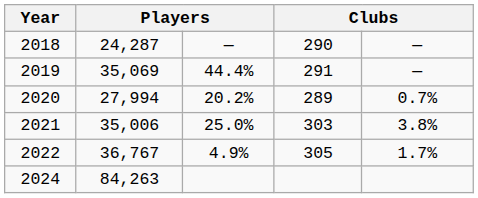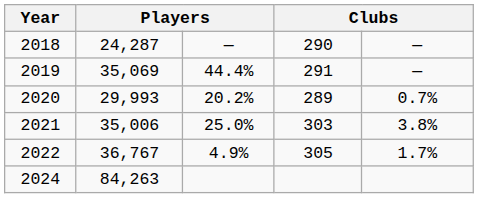2020 | column 2: 27,994 -> 29,993
